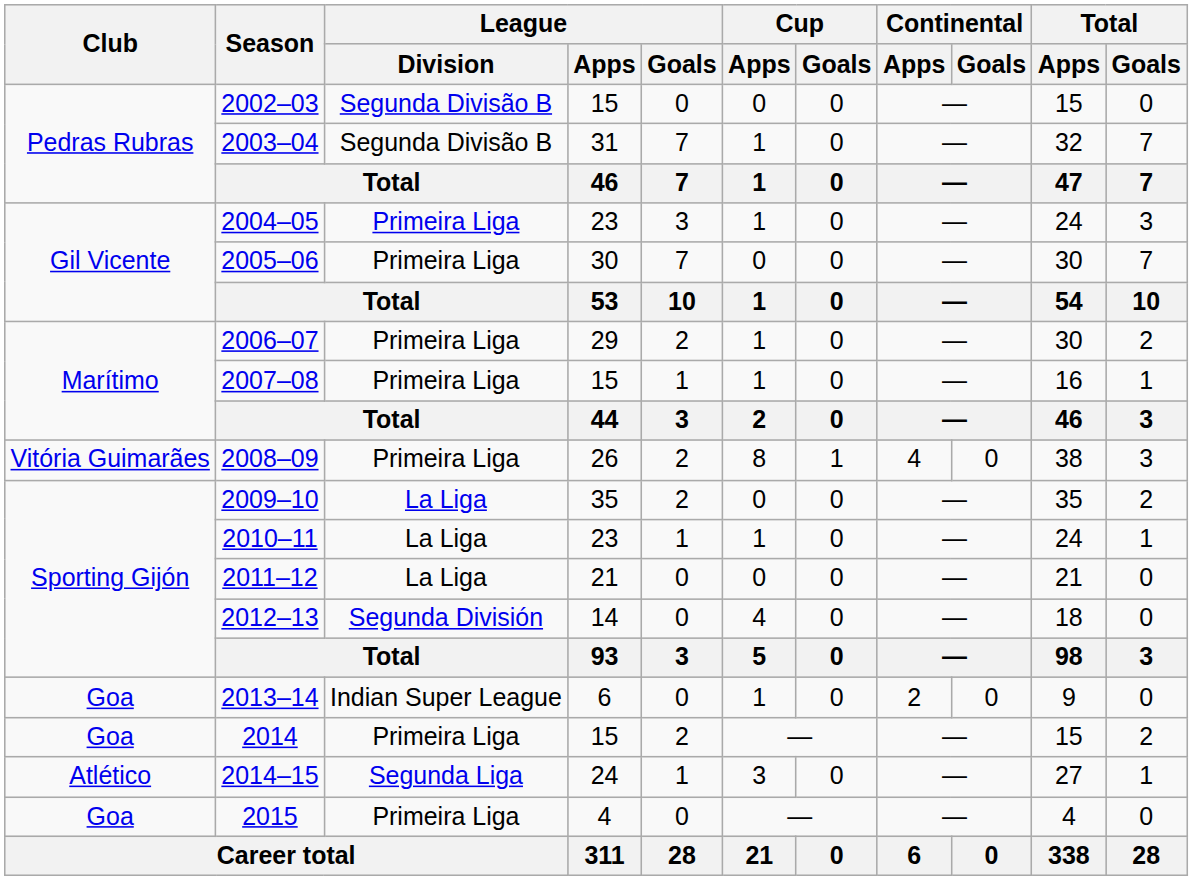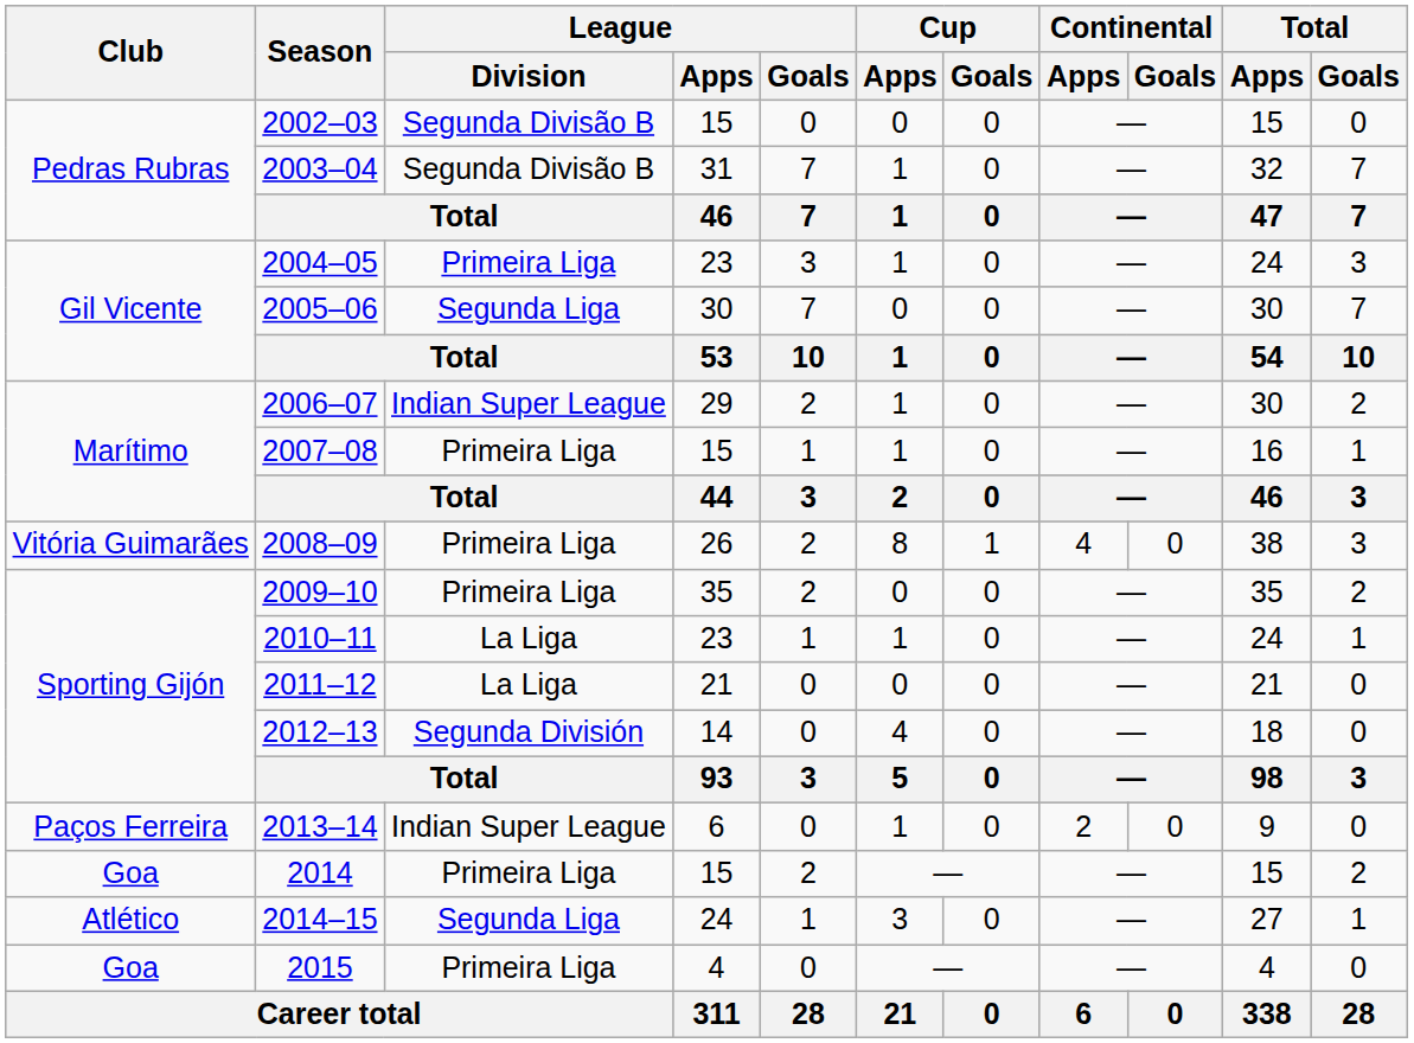2005–06 | League / Division: Primeira Liga -> Segunda Liga
2006–07 | League / Division: Primeira Liga -> Indian Super League
2009–10 | League / Division: La Liga -> Primeira Liga
2013–14 | Club: Goa -> Paços Ferreira
